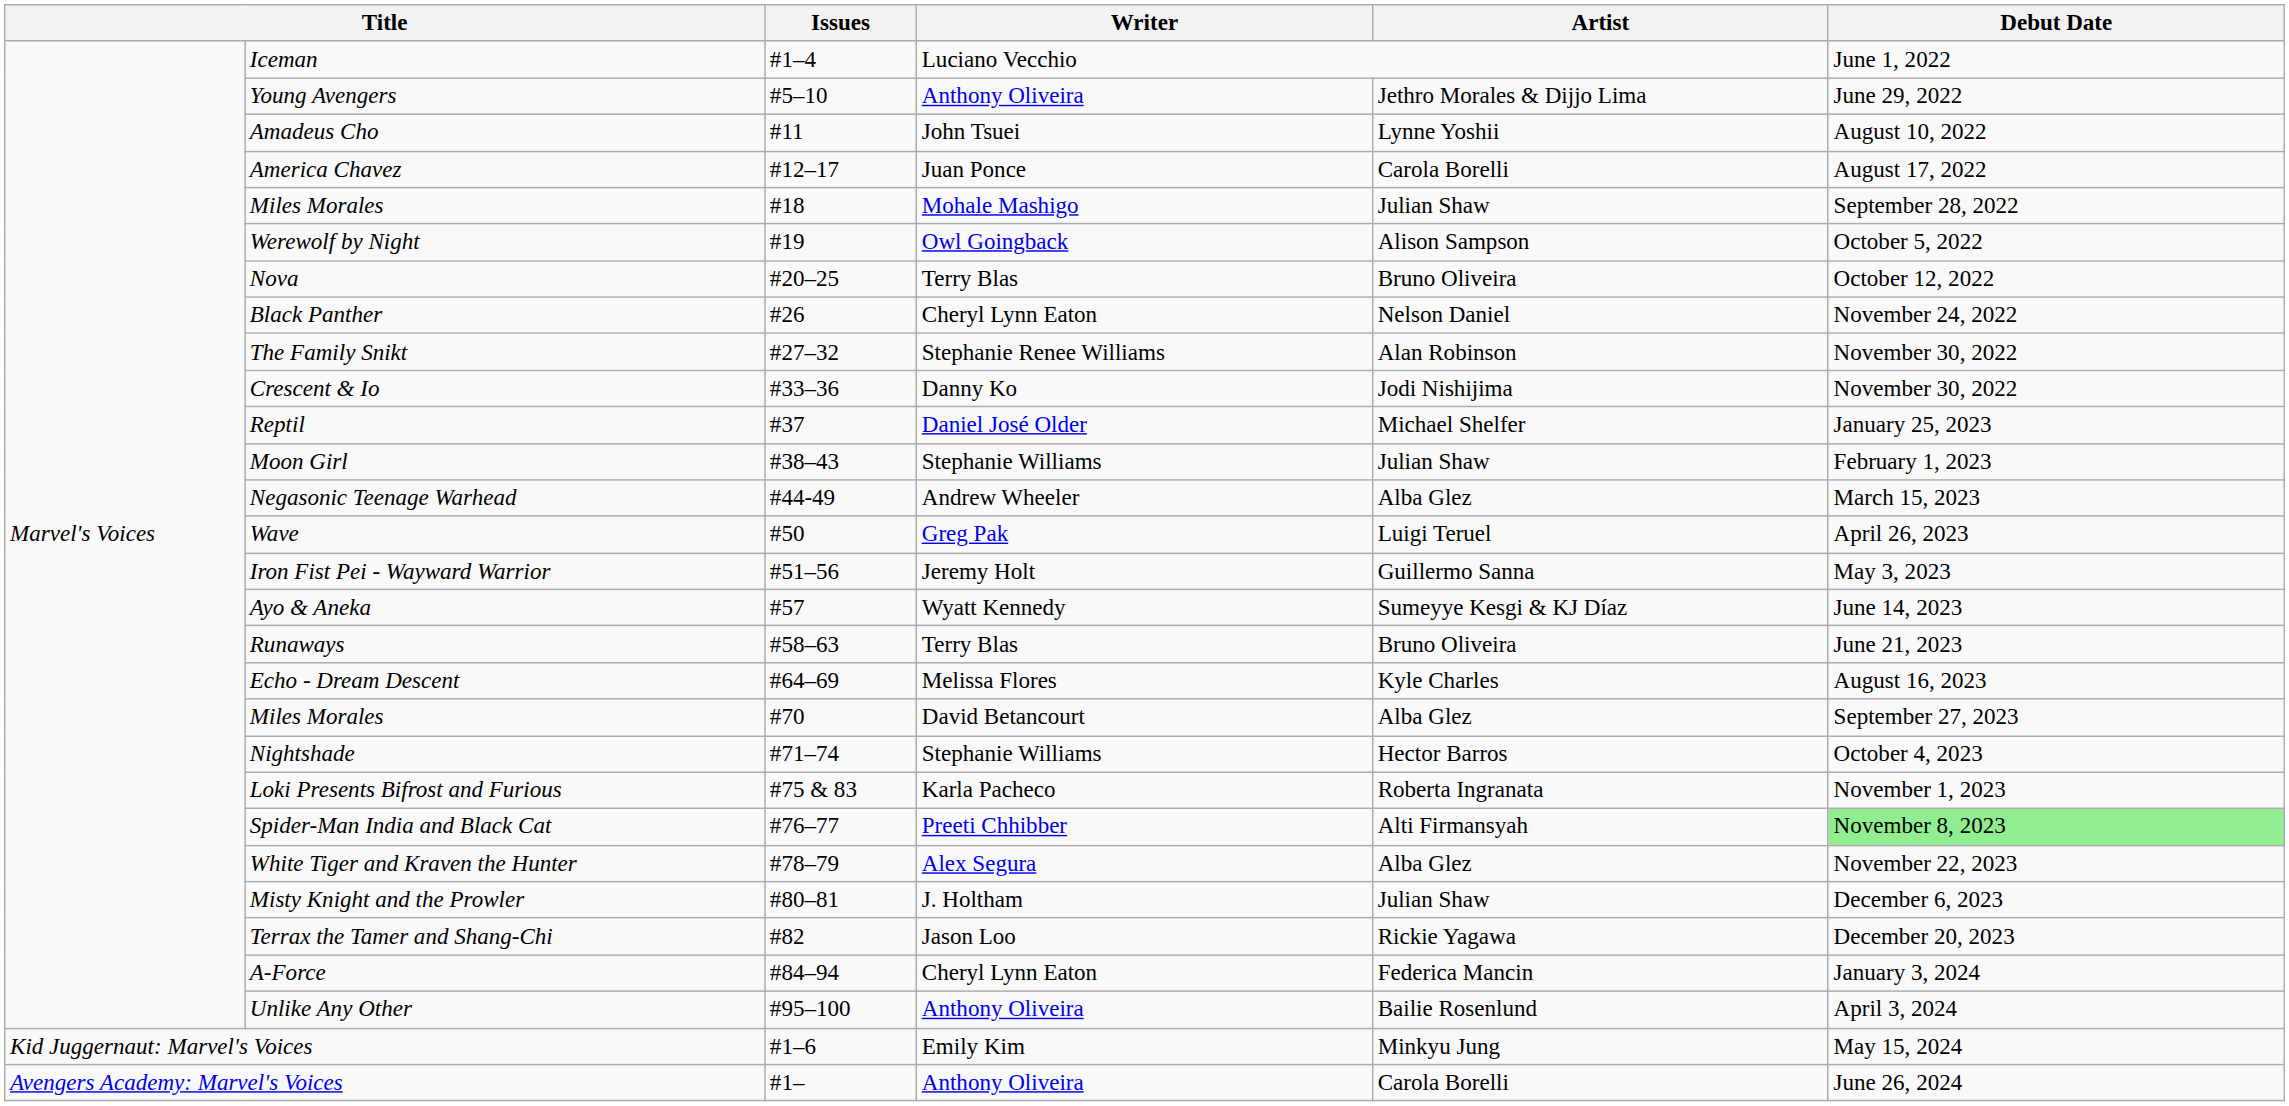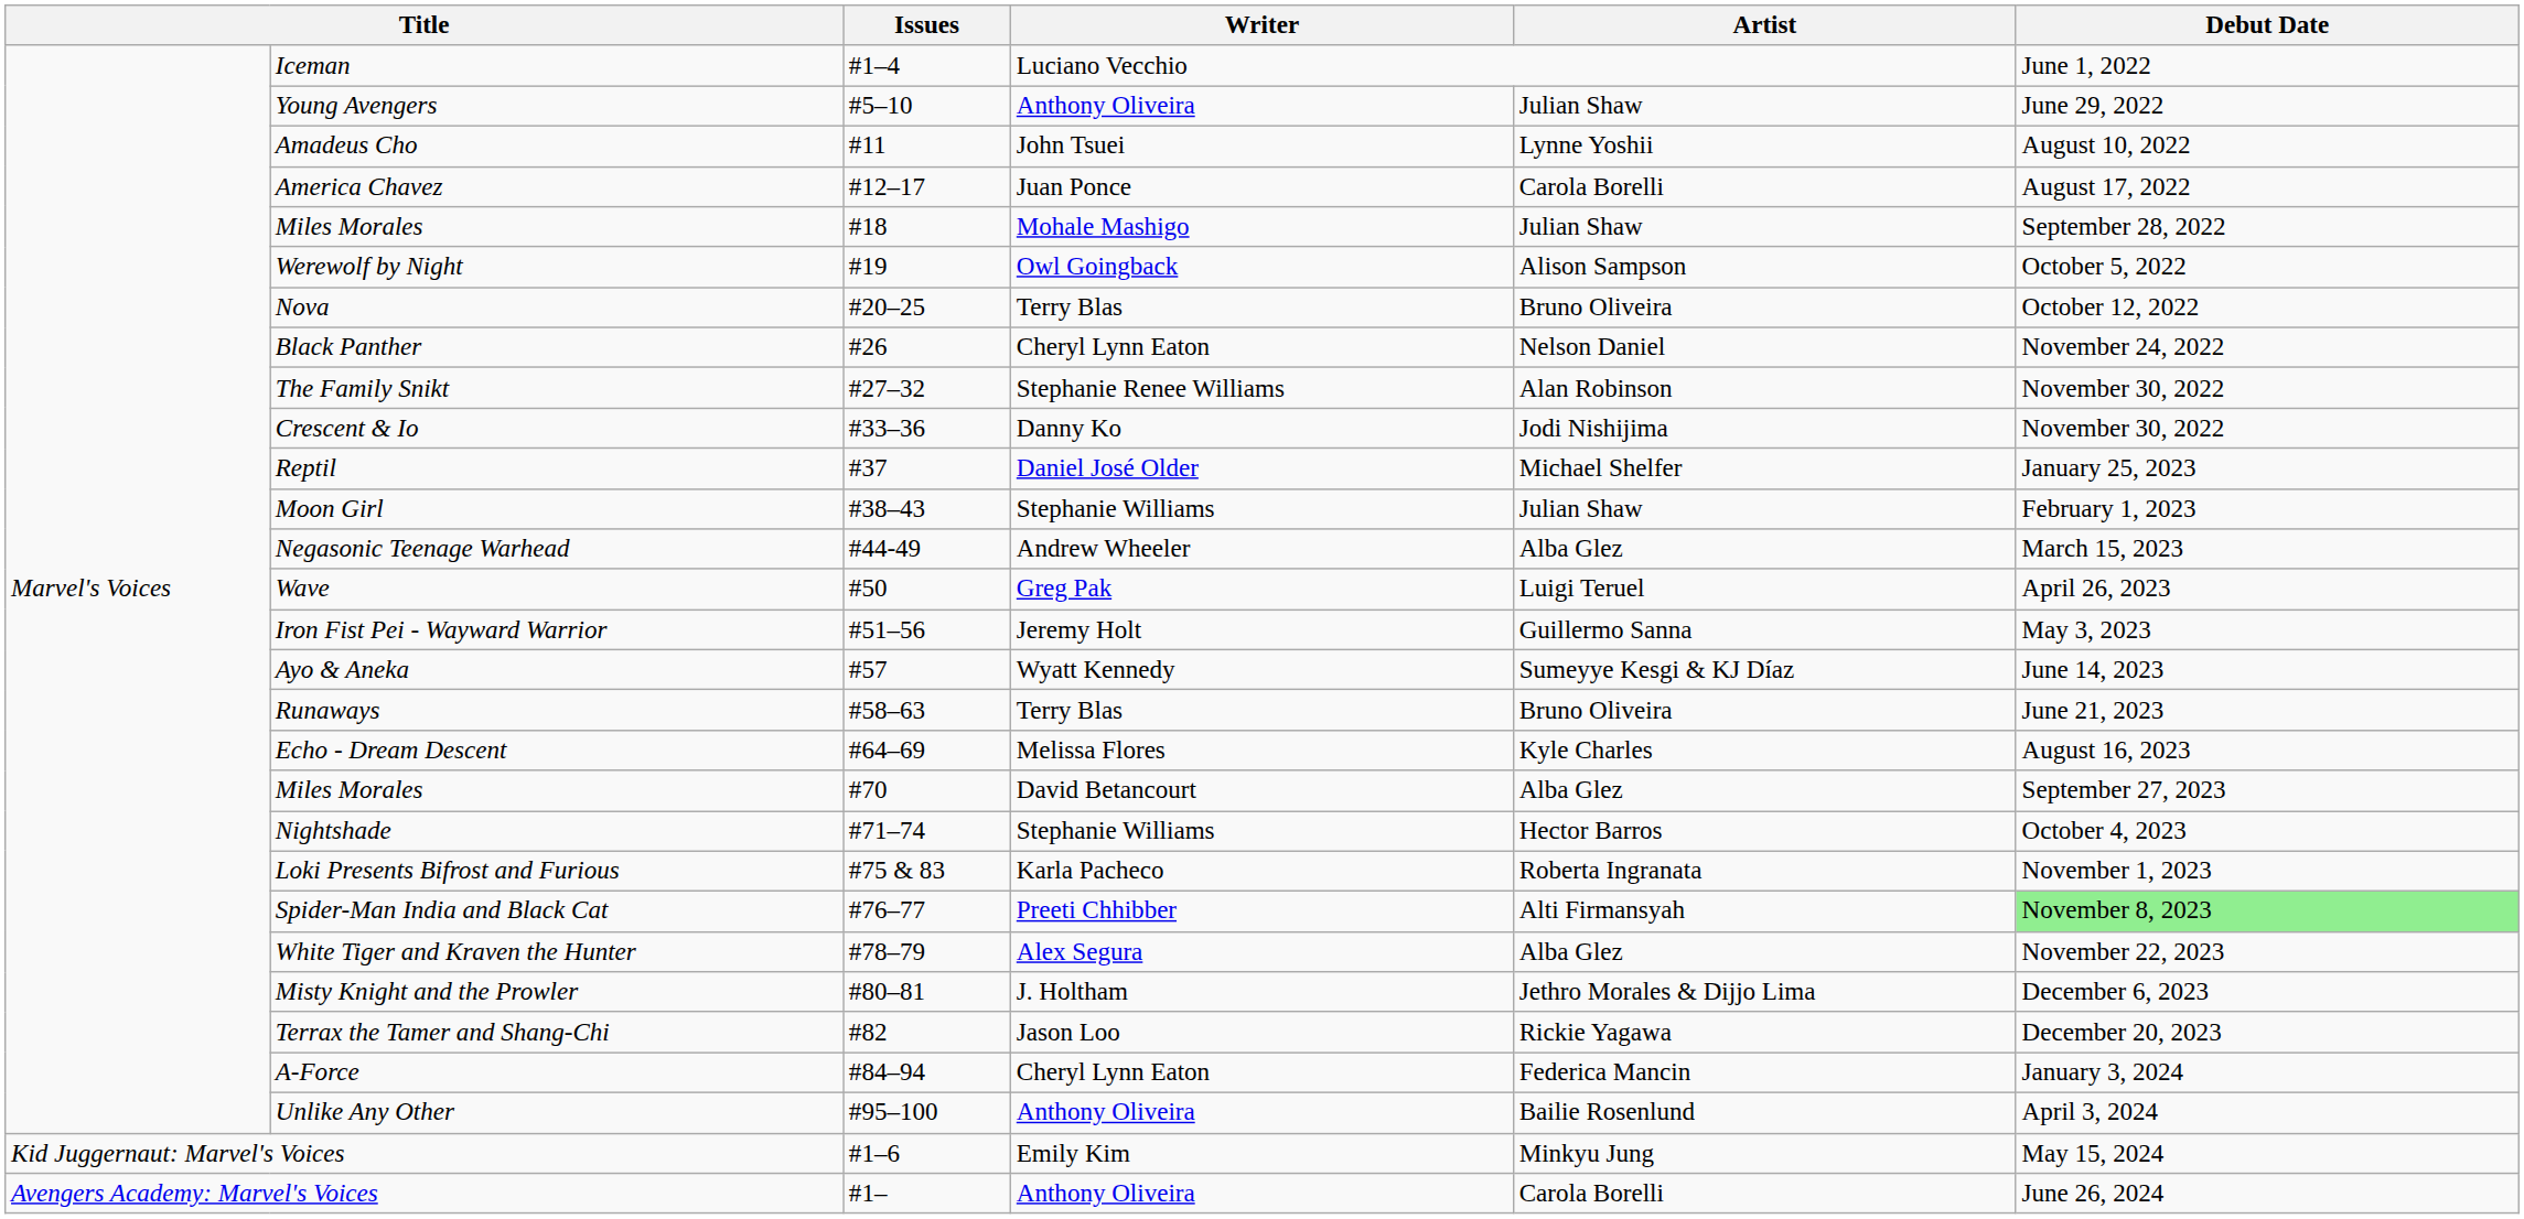Young Avengers | Artist: Jethro Morales & Dijjo Lima -> Julian Shaw
Misty Knight and the Prowler | Artist: Julian Shaw -> Jethro Morales & Dijjo Lima
